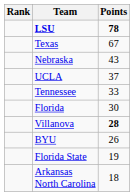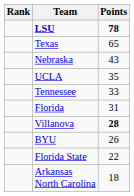Texas | Points: 67 -> 65
UCLA | Points: 37 -> 35
Florida | Points: 30 -> 31
Florida State | Points: 19 -> 22
